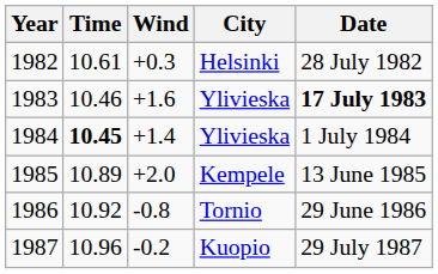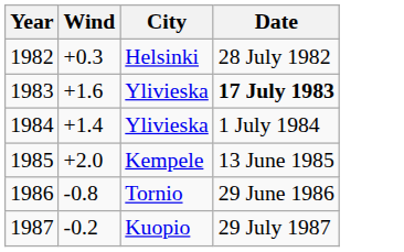- column: Time | 10.61 | 10.46 | 10.45 | 10.89 | 10.92 | 10.96
